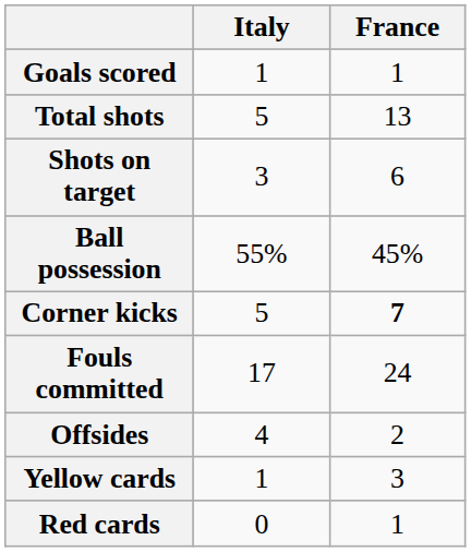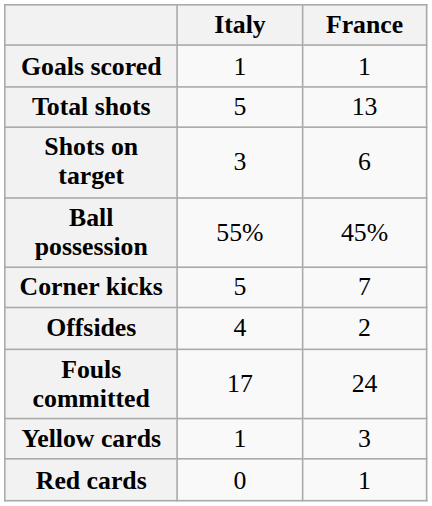Corner kicks | France: bold -> normal
rows swapped: Fouls committed <-> Offsides
